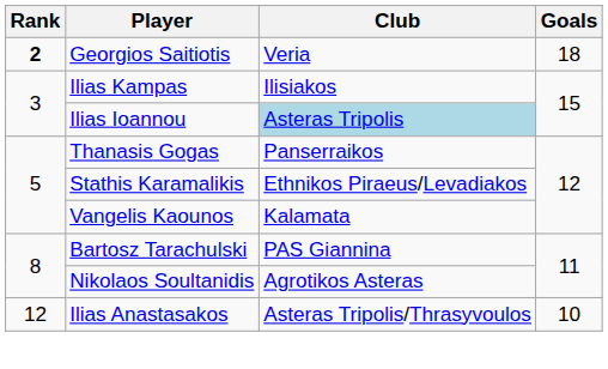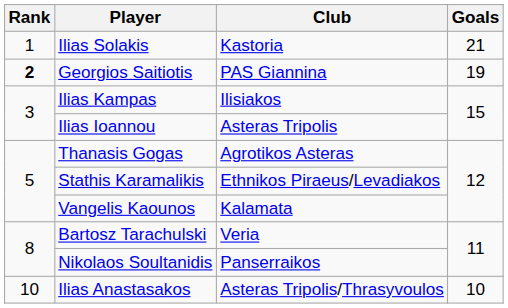+ row: 1 | Ilias Solakis | Kastoria | 21
Georgios Saitiotis | Club: Veria -> PAS Giannina
Georgios Saitiotis | Goals: 18 -> 19
Ilias Ioannou | Club: lightblue background -> no background
Thanasis Gogas | Club: Panserraikos -> Agrotikos Asteras
Bartosz Tarachulski | Club: PAS Giannina -> Veria
Nikolaos Soultanidis | Club: Agrotikos Asteras -> Panserraikos
Ilias Anastasakos | Rank: 12 -> 10
